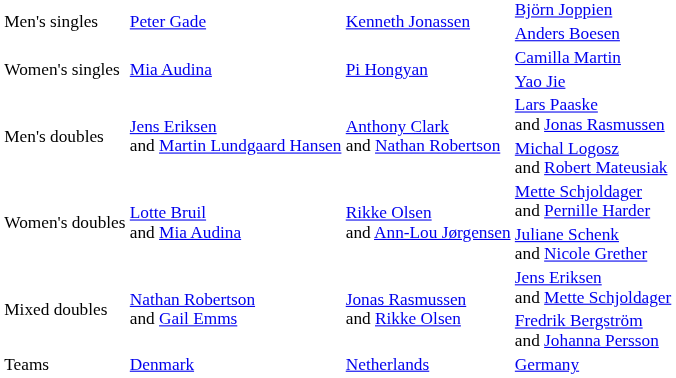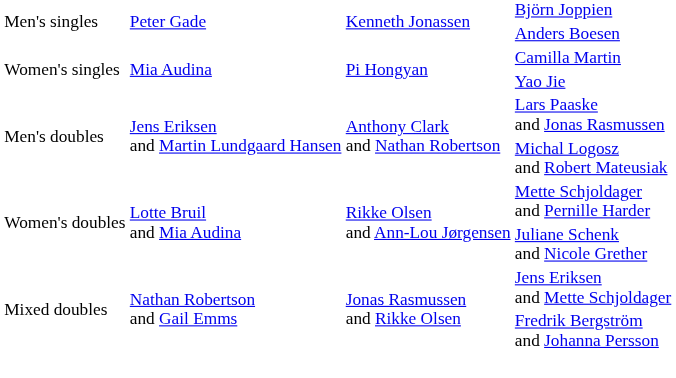- row: Teams | Denmark | Netherlands | Germany
